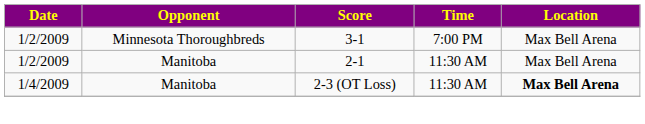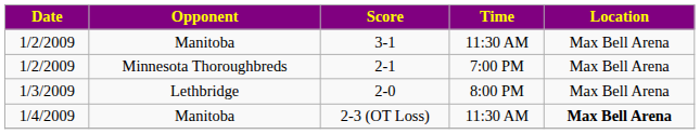3-1 | Opponent: Minnesota Thoroughbreds -> Manitoba
3-1 | Time: 7:00 PM -> 11:30 AM
2-1 | Opponent: Manitoba -> Minnesota Thoroughbreds
2-1 | Time: 11:30 AM -> 7:00 PM
+ row: 1/3/2009 | Lethbridge | 2-0 | 8:00 PM | Max Bell Arena
